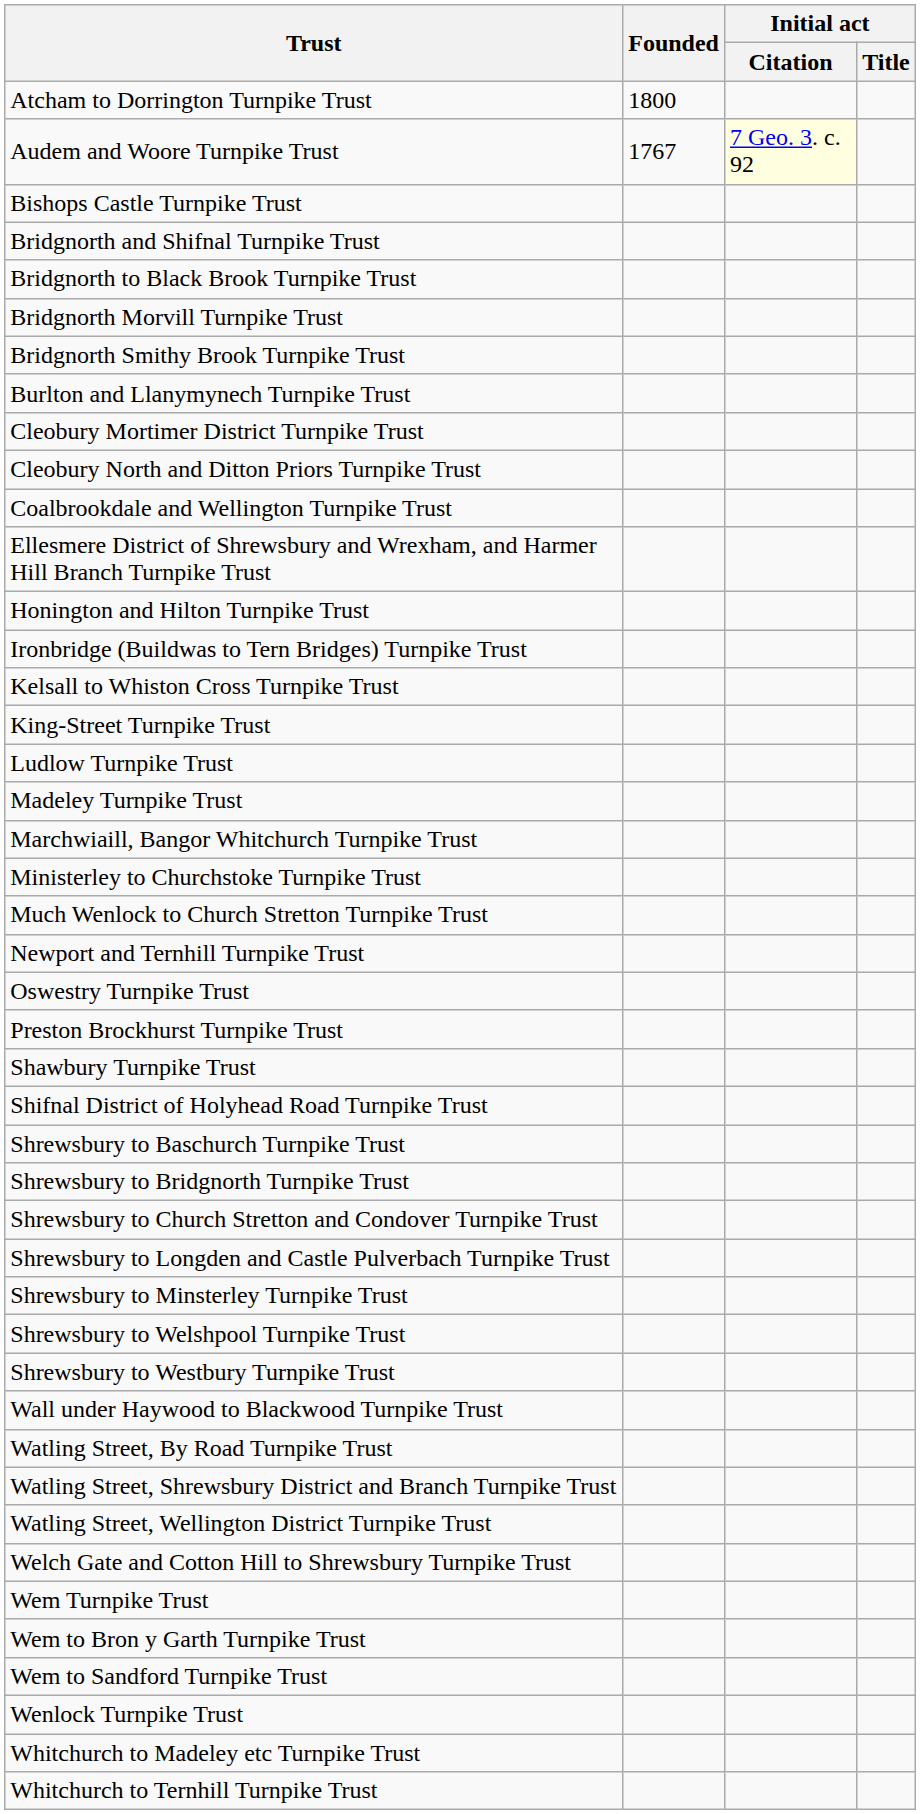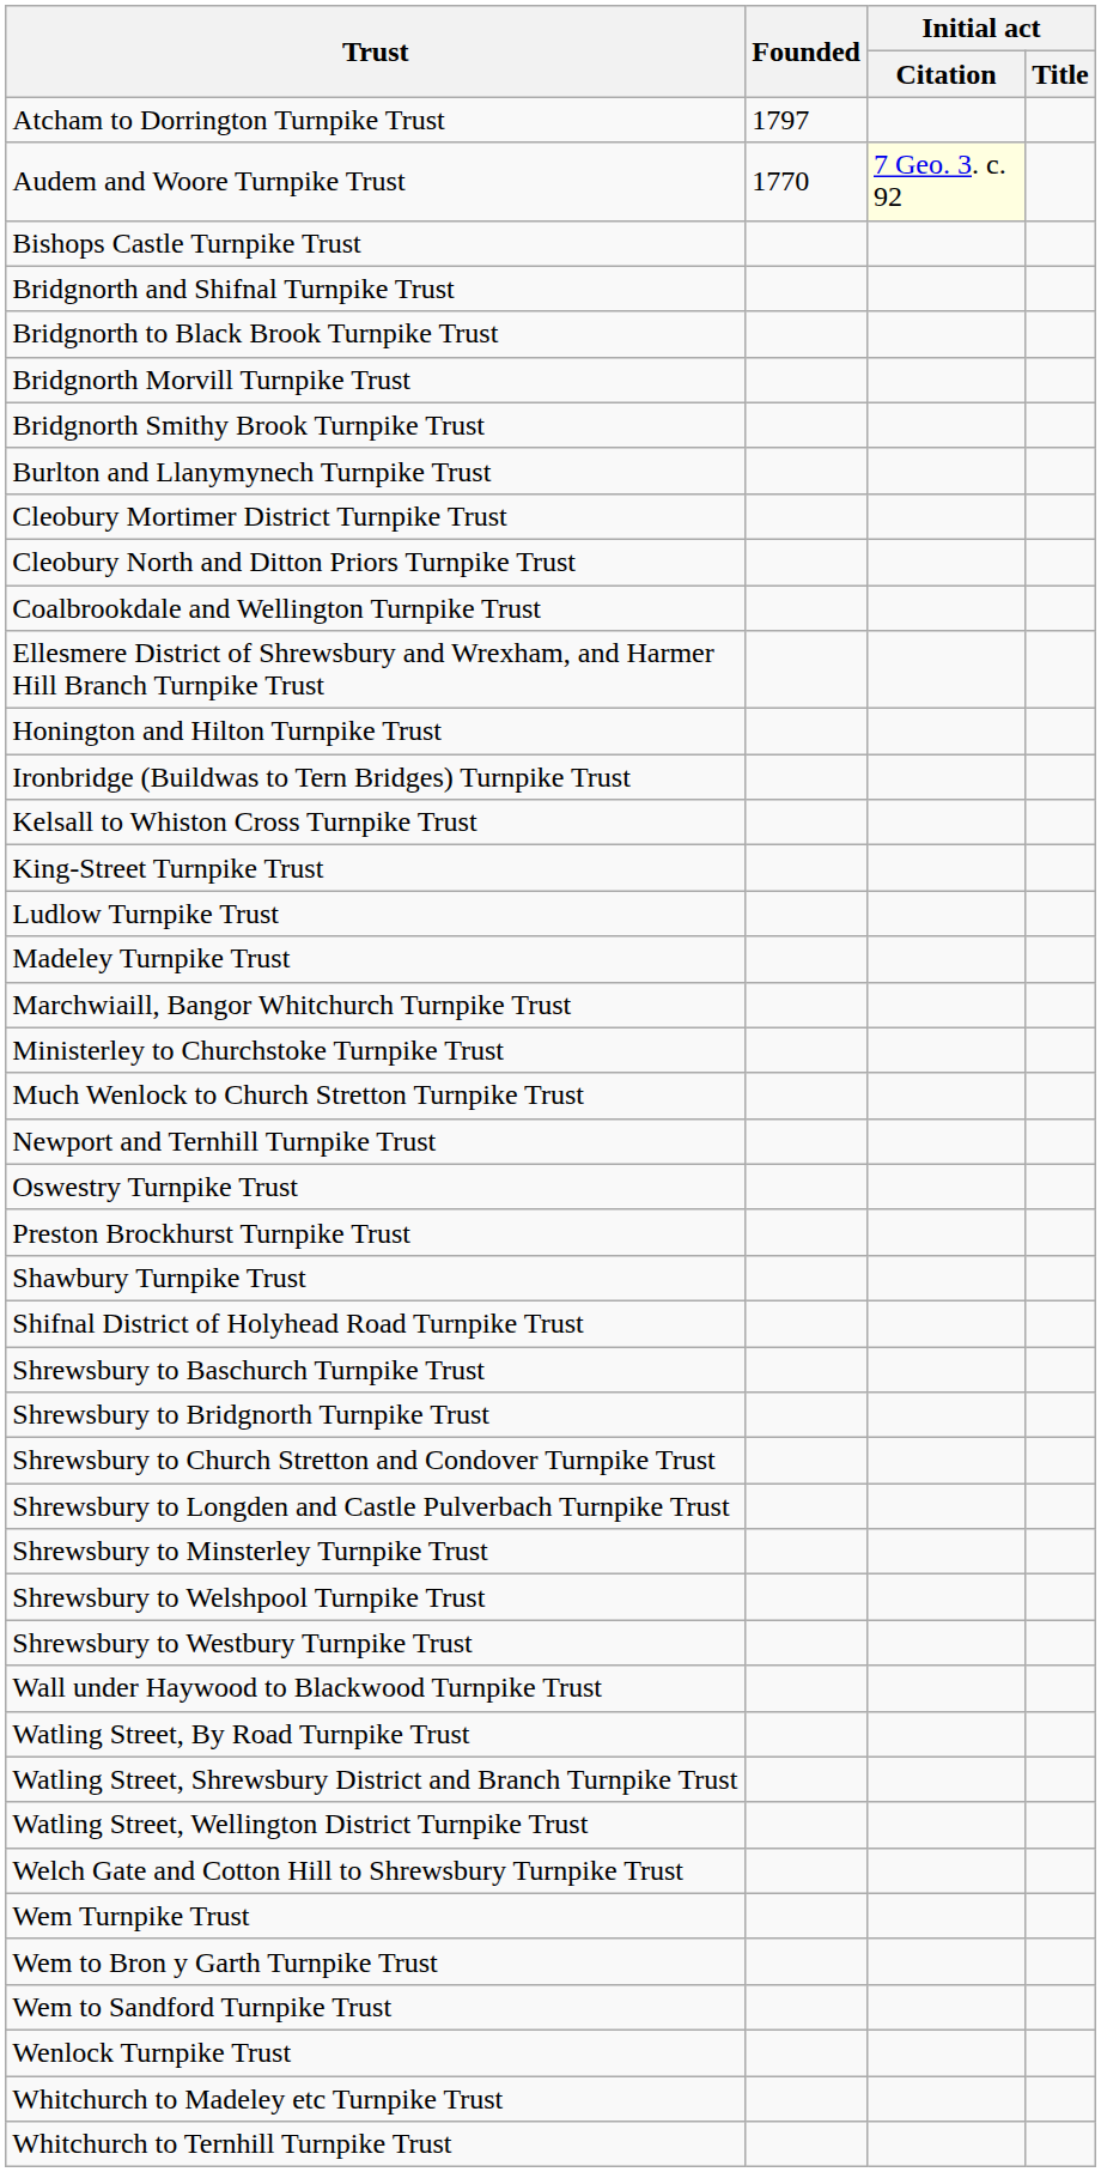Atcham to Dorrington Turnpike Trust | Founded: 1800 -> 1797
Audem and Woore Turnpike Trust | Founded: 1767 -> 1770
